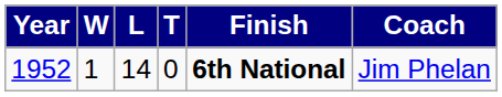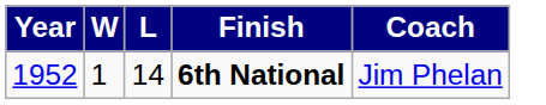- column: T | 0
